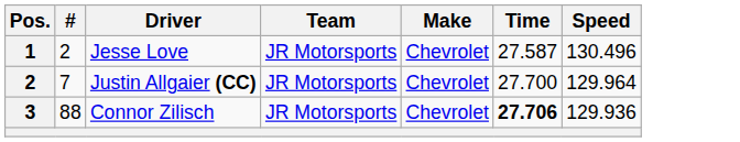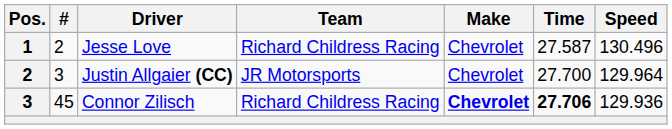Jesse Love | Team: JR Motorsports -> Richard Childress Racing
Justin Allgaier (CC) | #: 7 -> 3
Connor Zilisch | #: 88 -> 45
Connor Zilisch | Team: JR Motorsports -> Richard Childress Racing
Connor Zilisch | Make: normal -> bold
